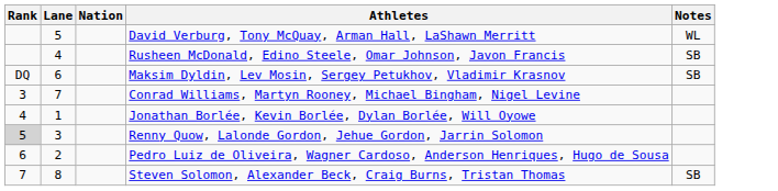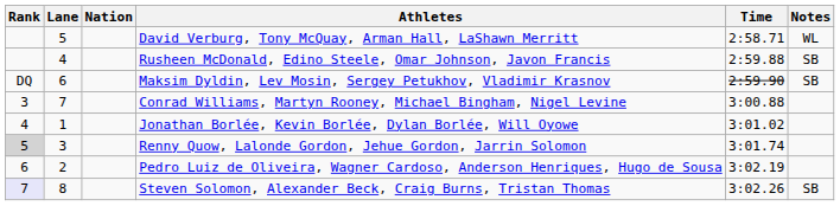+ column: Time | 2:58.71 | 2:59.88 | 2:59.90 | 3:00.88 | 3:01.02 | 3:01.74 | 3:02.19 | 3:02.26
Steven Solomon, Alexander Beck, Craig Burns, Tristan Thomas | Rank: no background -> lavender background
